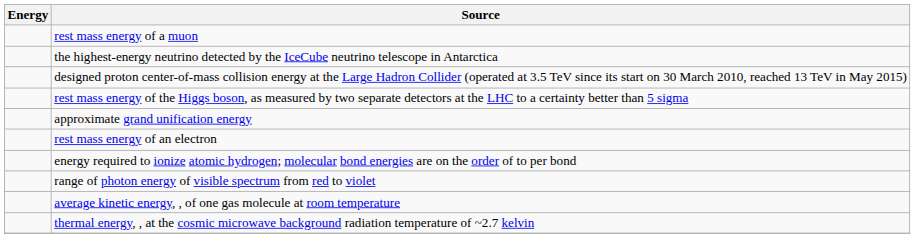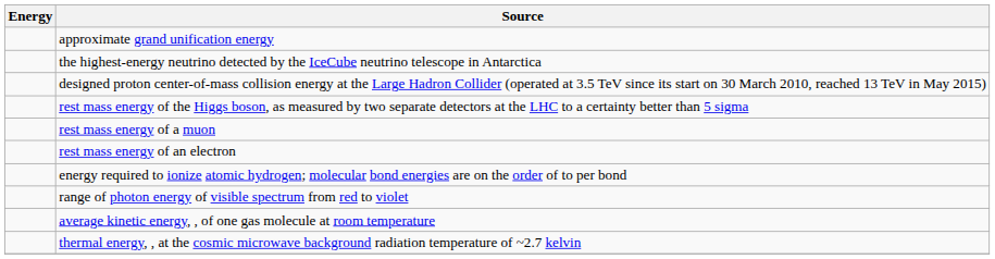rows swapped: approximate grand unification energy <-> rest mass energy of a muon
